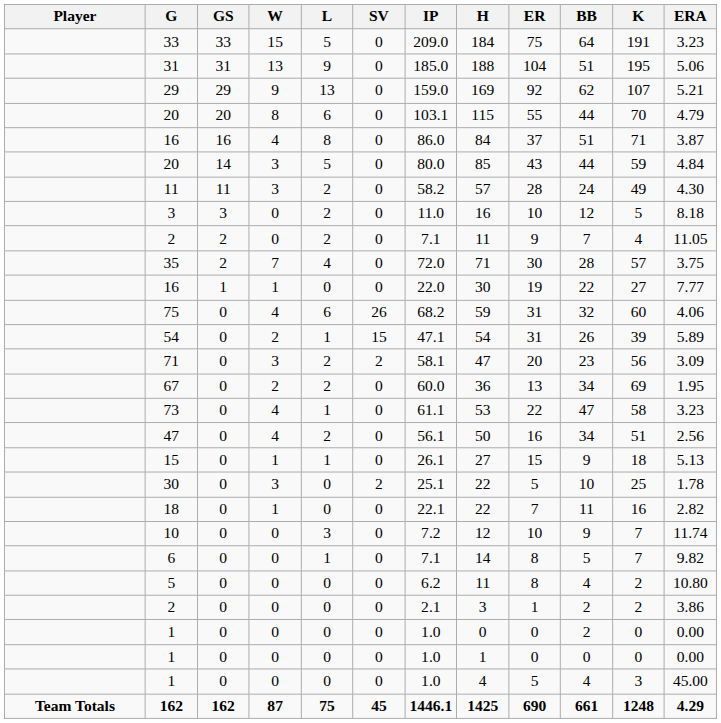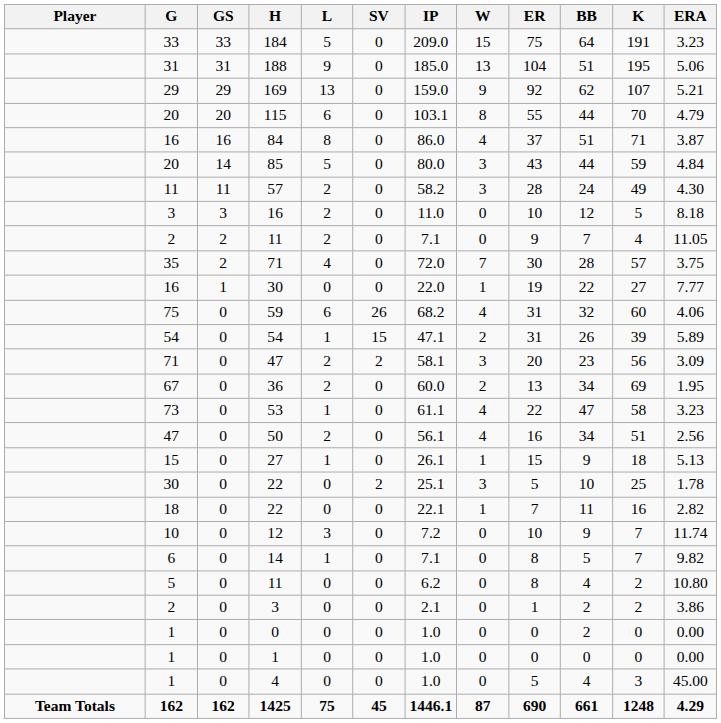columns swapped: W <-> H
